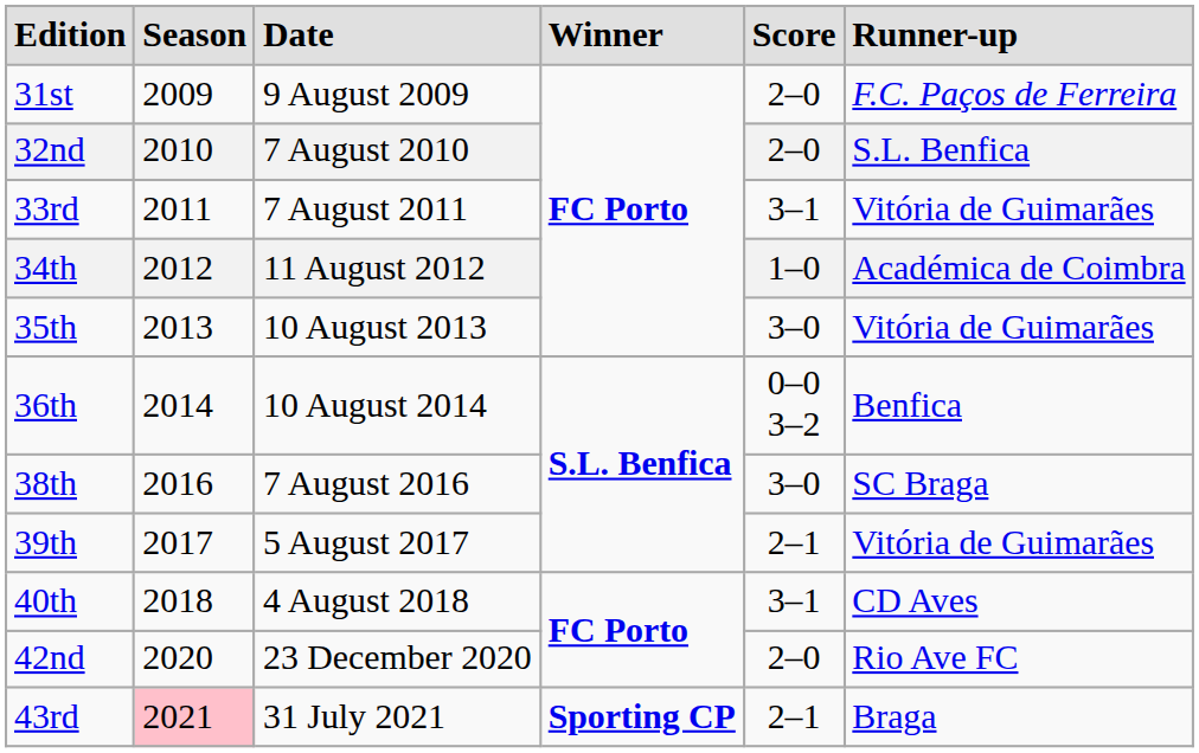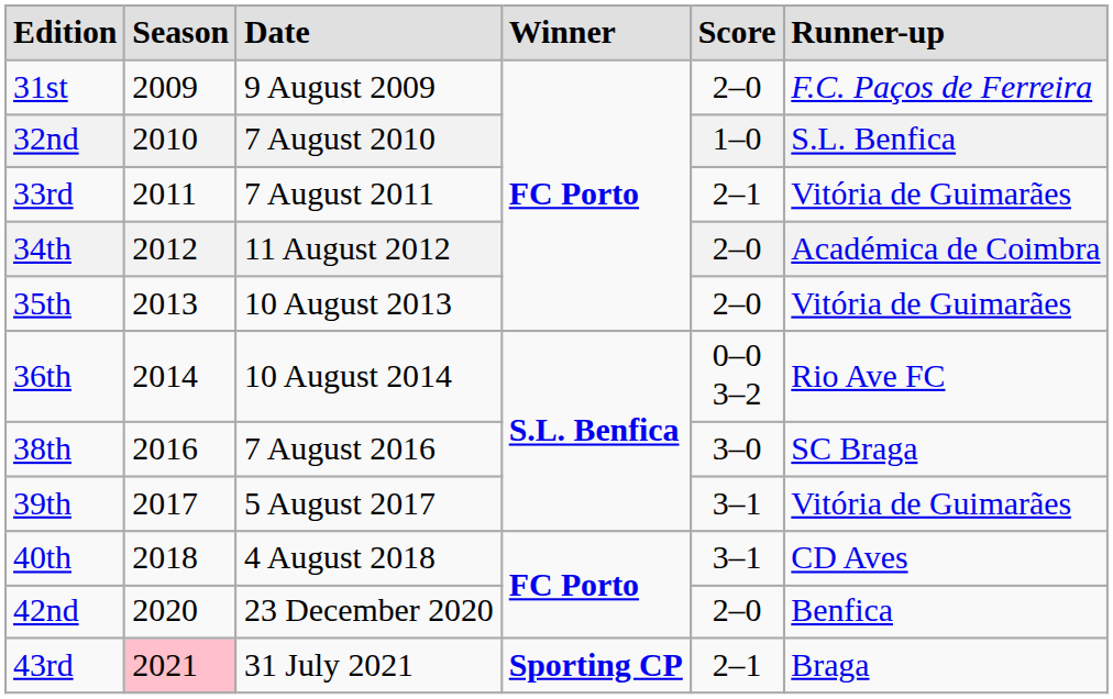32nd | Score: 2–0 -> 1–0
33rd | Score: 3–1 -> 2–1
34th | Score: 1–0 -> 2–0
35th | Score: 3–0 -> 2–0
36th | Runner-up: Benfica -> Rio Ave FC
39th | Score: 2–1 -> 3–1
42nd | Runner-up: Rio Ave FC -> Benfica
